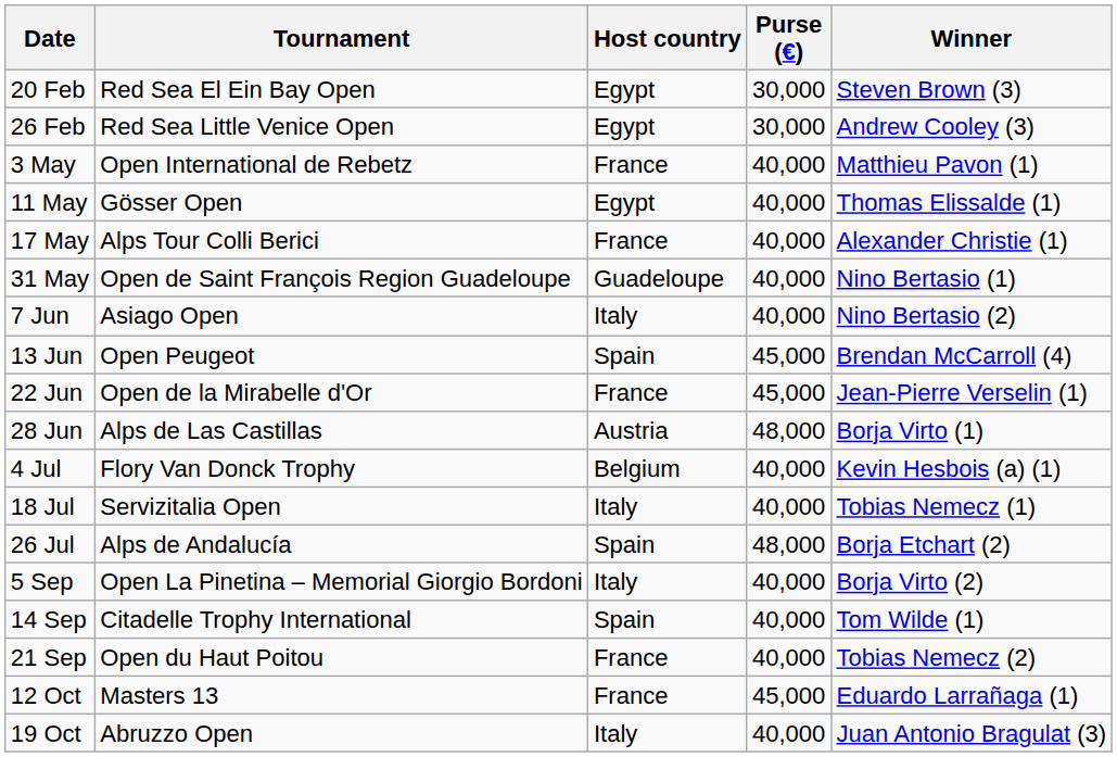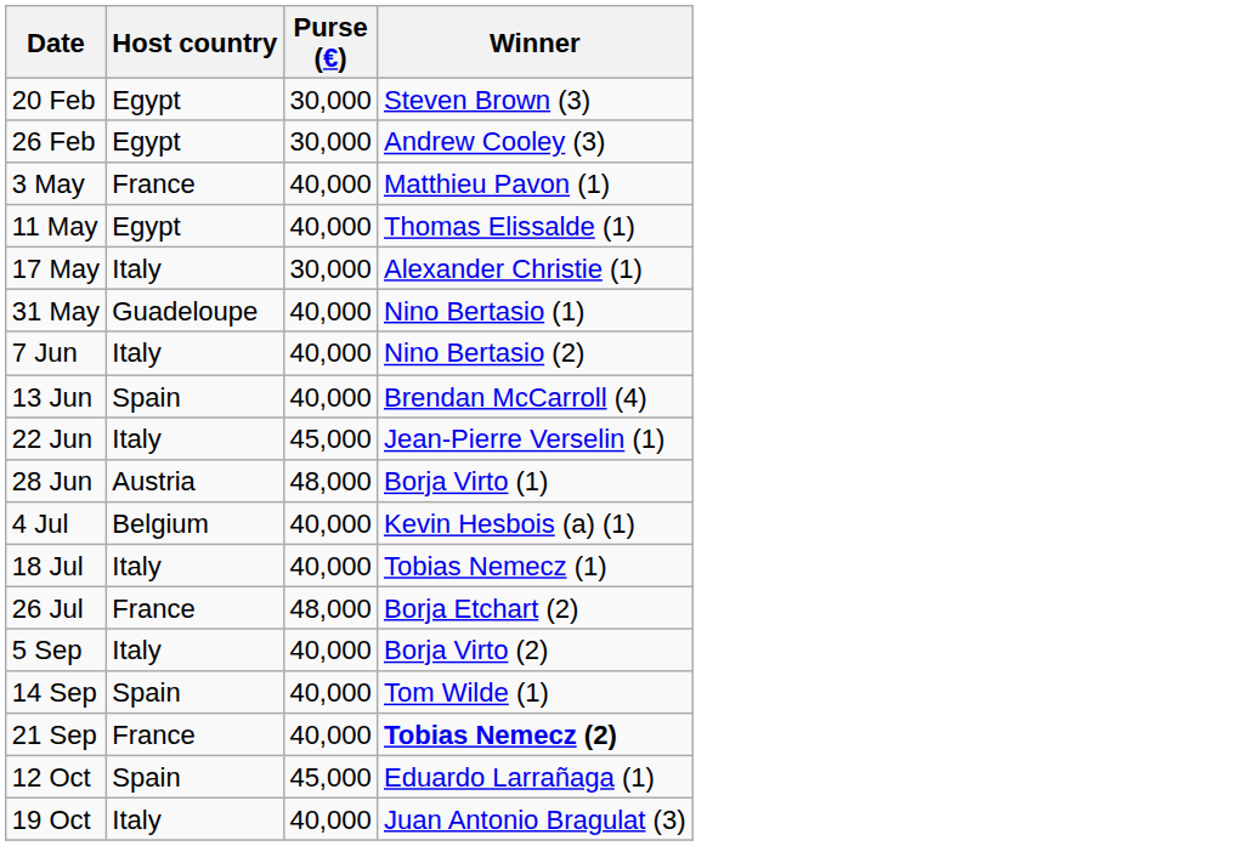- column: Tournament | Red Sea El Ein Bay Open | Red Sea Little Venice Open | Open International de Rebetz | Gösser Open | Alps Tour Colli Berici | Open de Saint François Region Guadeloupe | Asiago Open | Open Peugeot | Open de la Mirabelle d'Or | Alps de Las Castillas | Flory Van Donck Trophy | Servizitalia Open | Alps de Andalucía | Open La Pinetina – Memorial Giorgio Bordoni | Citadelle Trophy International | Open du Haut Poitou | Masters 13 | Abruzzo Open
17 May | Host country: France -> Italy
17 May | Purse (€): 40,000 -> 30,000
13 Jun | Purse (€): 45,000 -> 40,000
22 Jun | Host country: France -> Italy
26 Jul | Host country: Spain -> France
21 Sep | Winner: normal -> bold
12 Oct | Host country: France -> Spain
